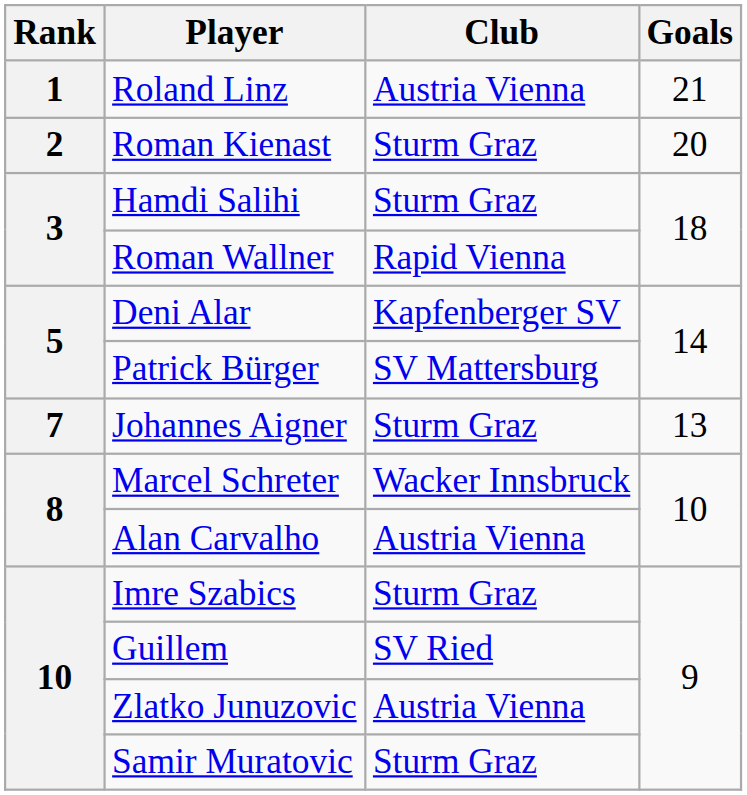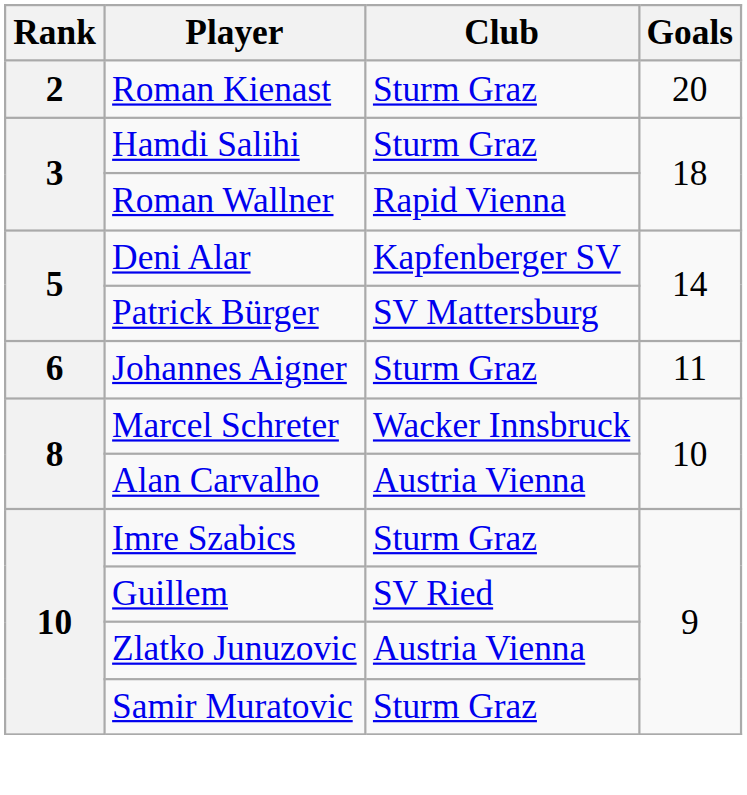- row: 1 | Roland Linz | Austria Vienna | 21
Johannes Aigner | Rank: 7 -> 6
Johannes Aigner | Goals: 13 -> 11
